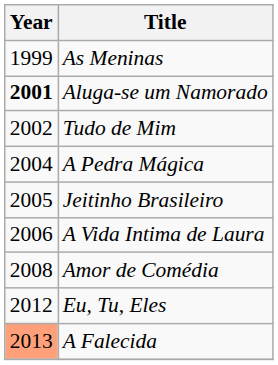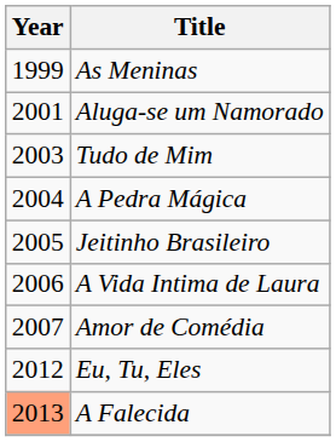Aluga-se um Namorado | Year: bold -> normal
Tudo de Mim | Year: 2002 -> 2003
Amor de Comédia | Year: 2008 -> 2007
